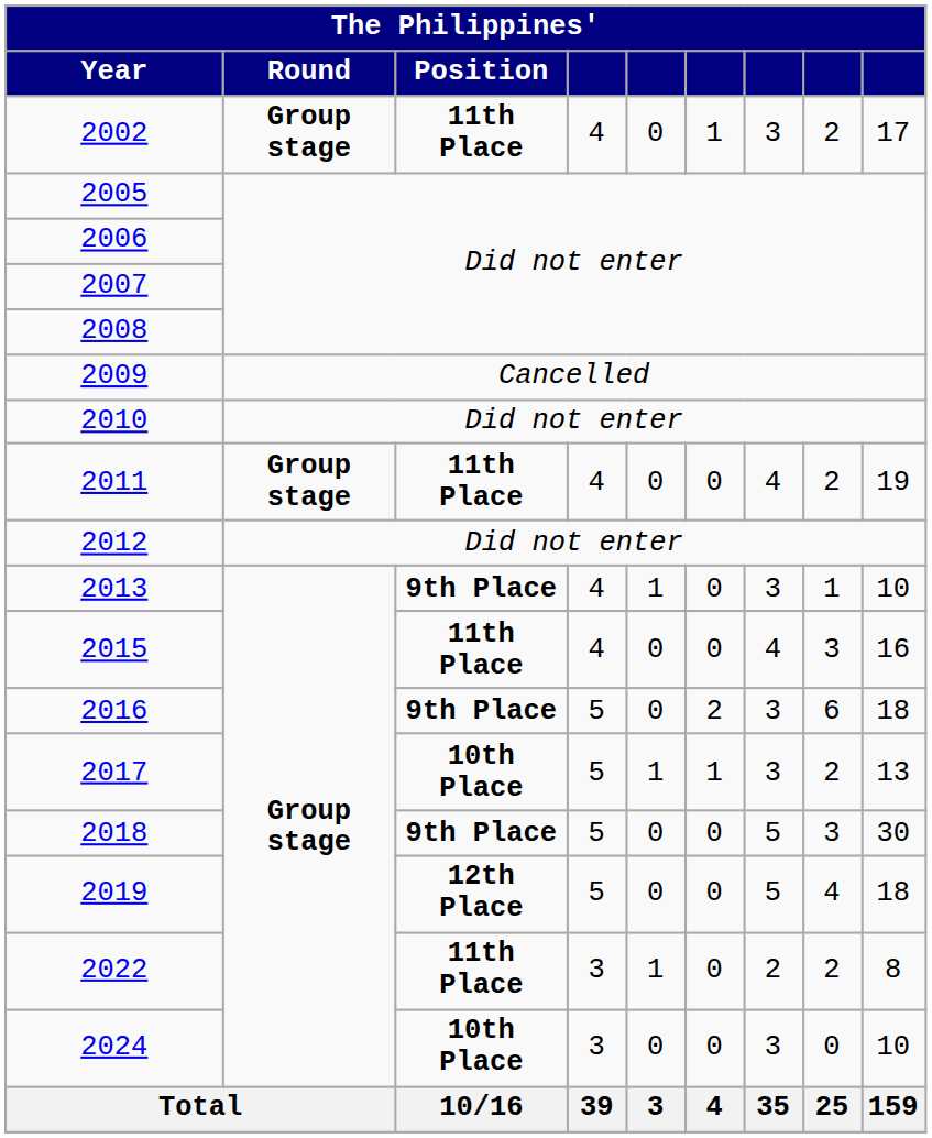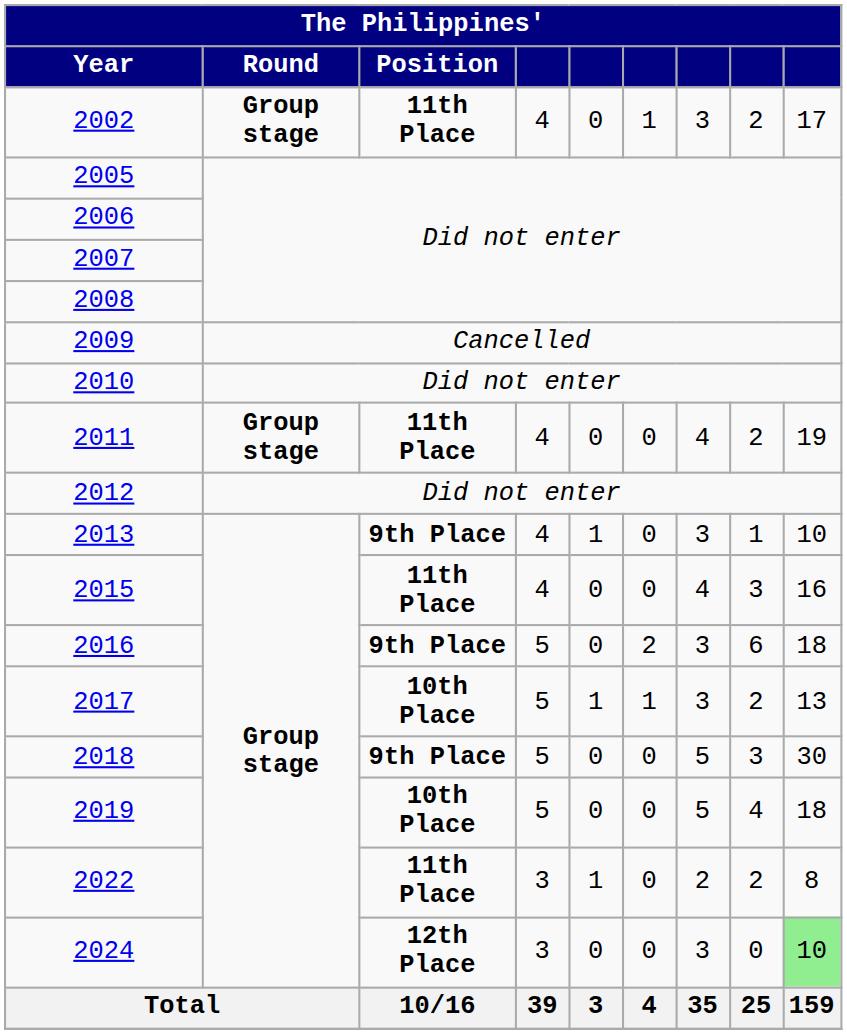2019 | Position: 12th Place -> 10th Place
2024 | Position: 10th Place -> 12th Place
2024 | column 9: no background -> lightgreen background
